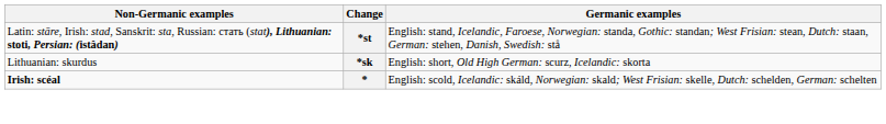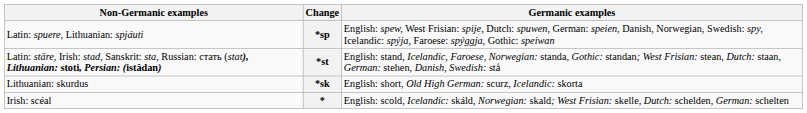+ row: Latin: spuere, Lithuanian: spjáuti | *sp | English: spew, West Frisian: spije, Dutch: spuwen, German: speien, Danish, Norwegian, Swedish: spy, Icelandic: spýja, Faroese: spýggja, Gothic: speiwan
* | Non-Germanic examples: bold -> normal
